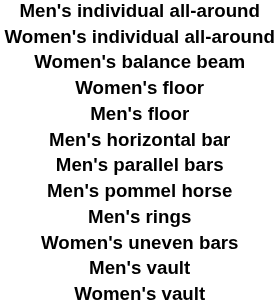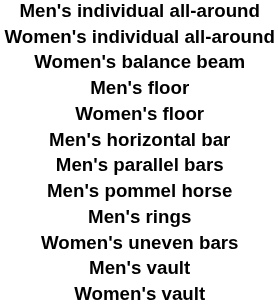rows swapped: Men's floor <-> Women's floor
